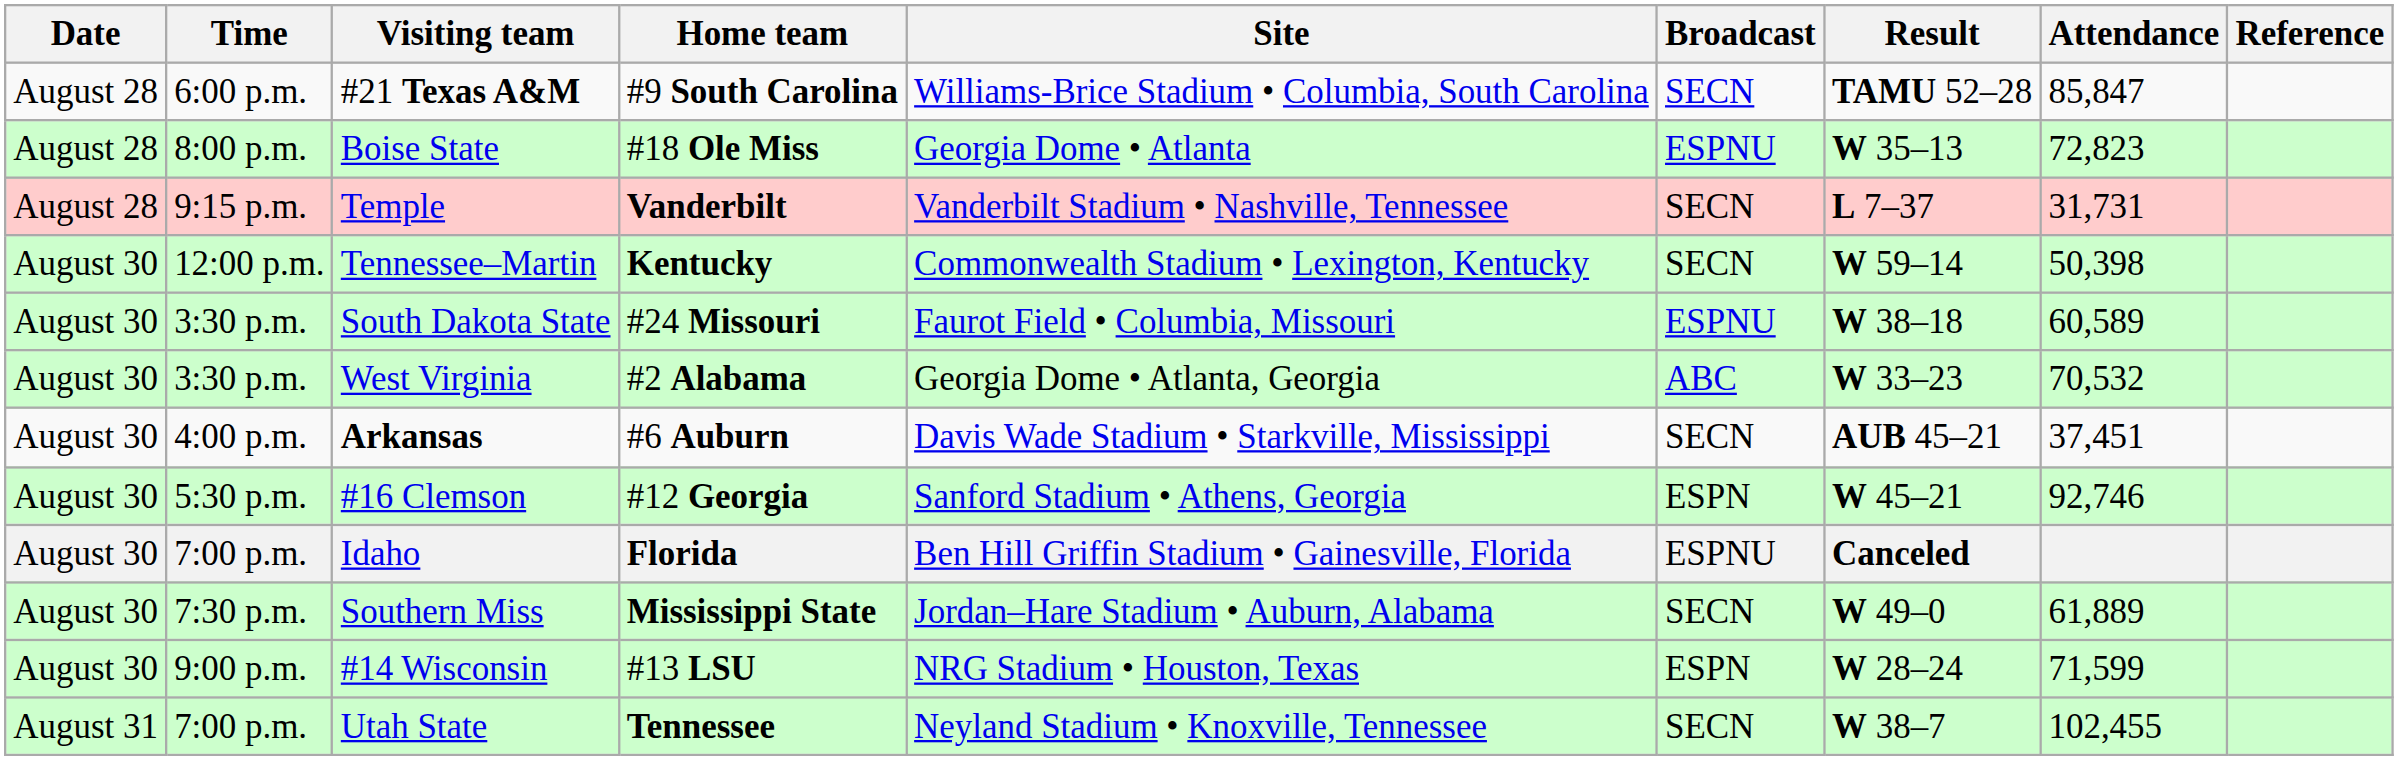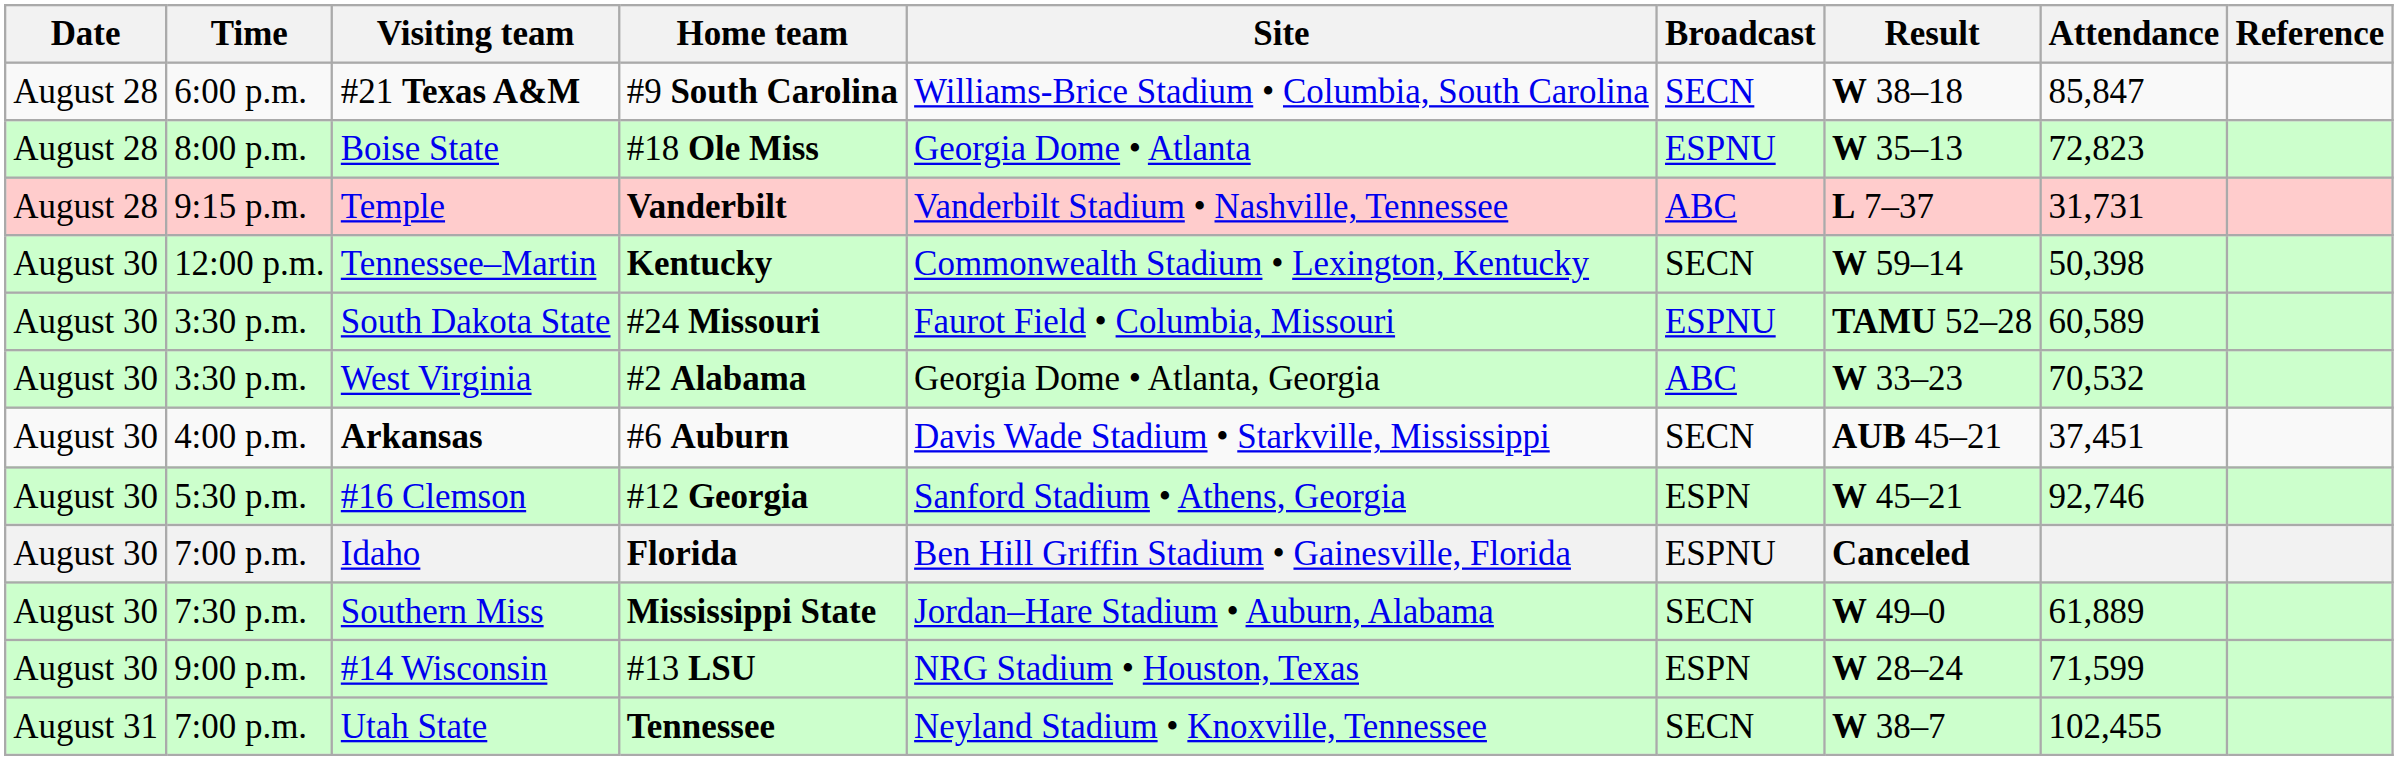#21 Texas A&M | Result: TAMU 52–28 -> W 38–18
Temple | Broadcast: SECN -> ABC
South Dakota State | Result: W 38–18 -> TAMU 52–28
